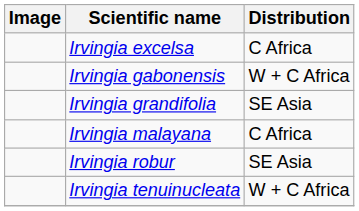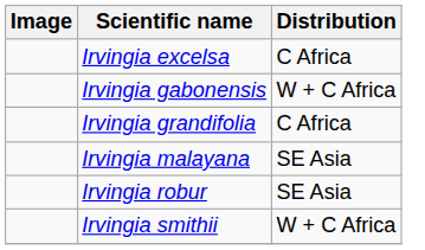Irvingia grandifolia | Distribution: SE Asia -> C Africa
Irvingia malayana | Distribution: C Africa -> SE Asia
+ row: Irvingia smithii | W + C Africa
- row: Irvingia tenuinucleata | W + C Africa
